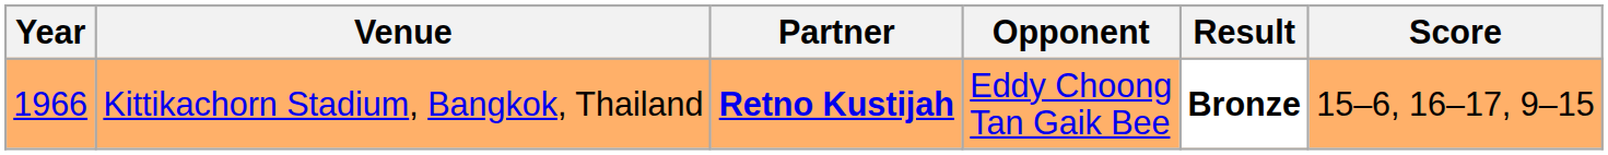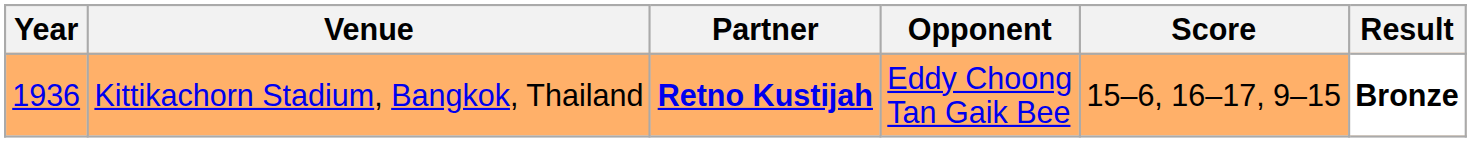columns swapped: Score <-> Result
Kittikachorn Stadium, Bangkok, Thailand | Year: 1966 -> 1936
